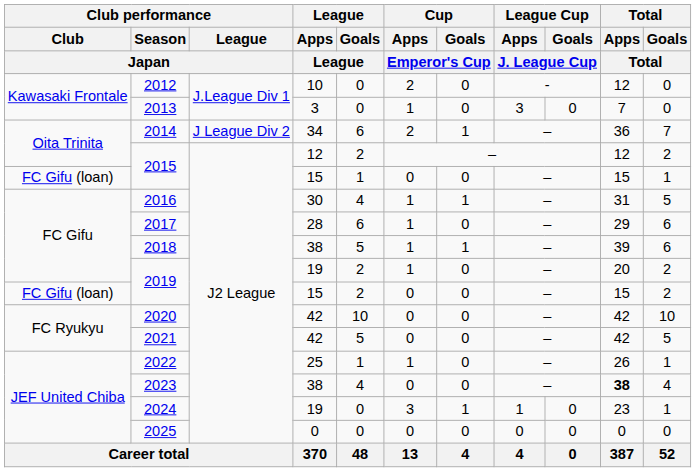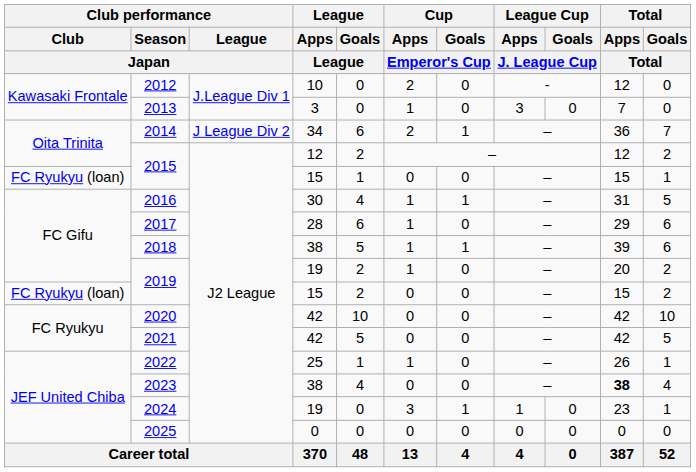2015 / 15 | Club performance / Club / Japan: FC Gifu (loan) -> FC Ryukyu (loan)
2019 / 15 | Club performance / Club / Japan: FC Gifu (loan) -> FC Ryukyu (loan)
